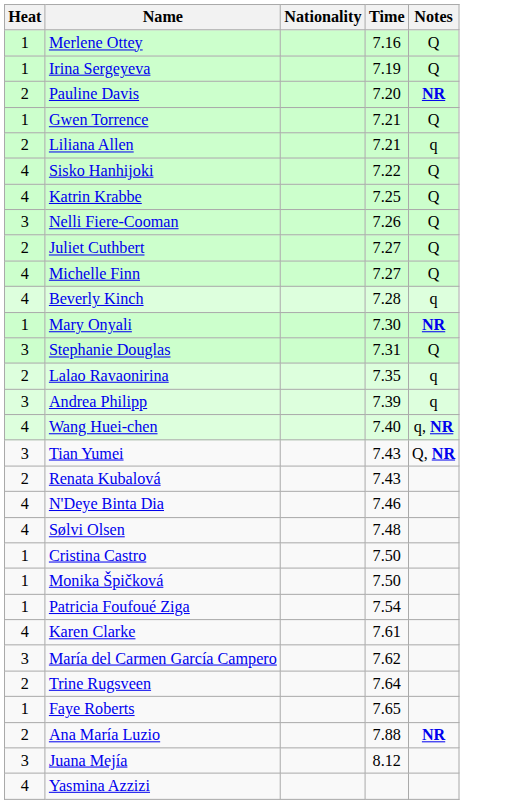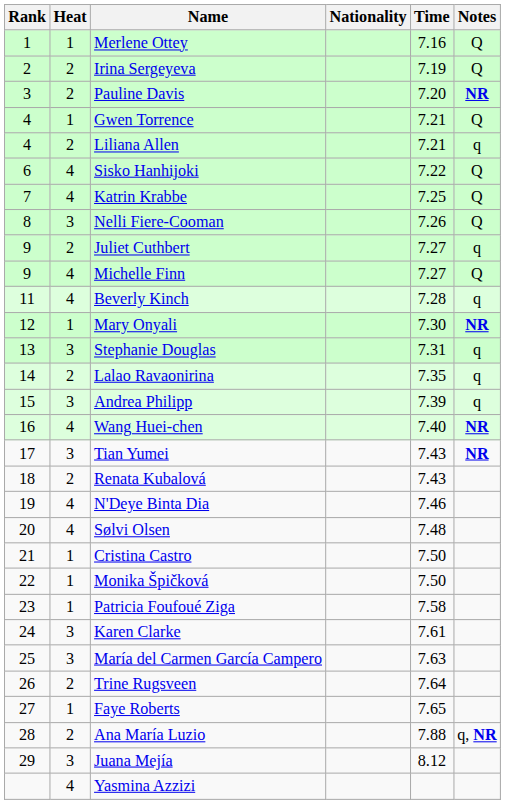+ column: Rank | 1 | 2 | 3 | 4 | 4 | 6 | 7 | 8 | 9 | 9 | 11 | 12 | 13 | 14 | 15 | 16 | 17 | 18 | 19 | 20 | 21 | 22 | 23 | 24 | 25 | 26 | 27 | 28 | 29
Irina Sergeyeva | Heat: 1 -> 2
Juliet Cuthbert | Notes: Q -> q
Stephanie Douglas | Notes: Q -> q
Wang Huei-chen | Notes: q, NR -> NR
Tian Yumei | Notes: Q, NR -> NR
Patricia Foufoué Ziga | Time: 7.54 -> 7.58
Karen Clarke | Heat: 4 -> 3
María del Carmen García Campero | Time: 7.62 -> 7.63
Ana María Luzio | Notes: NR -> q, NR
